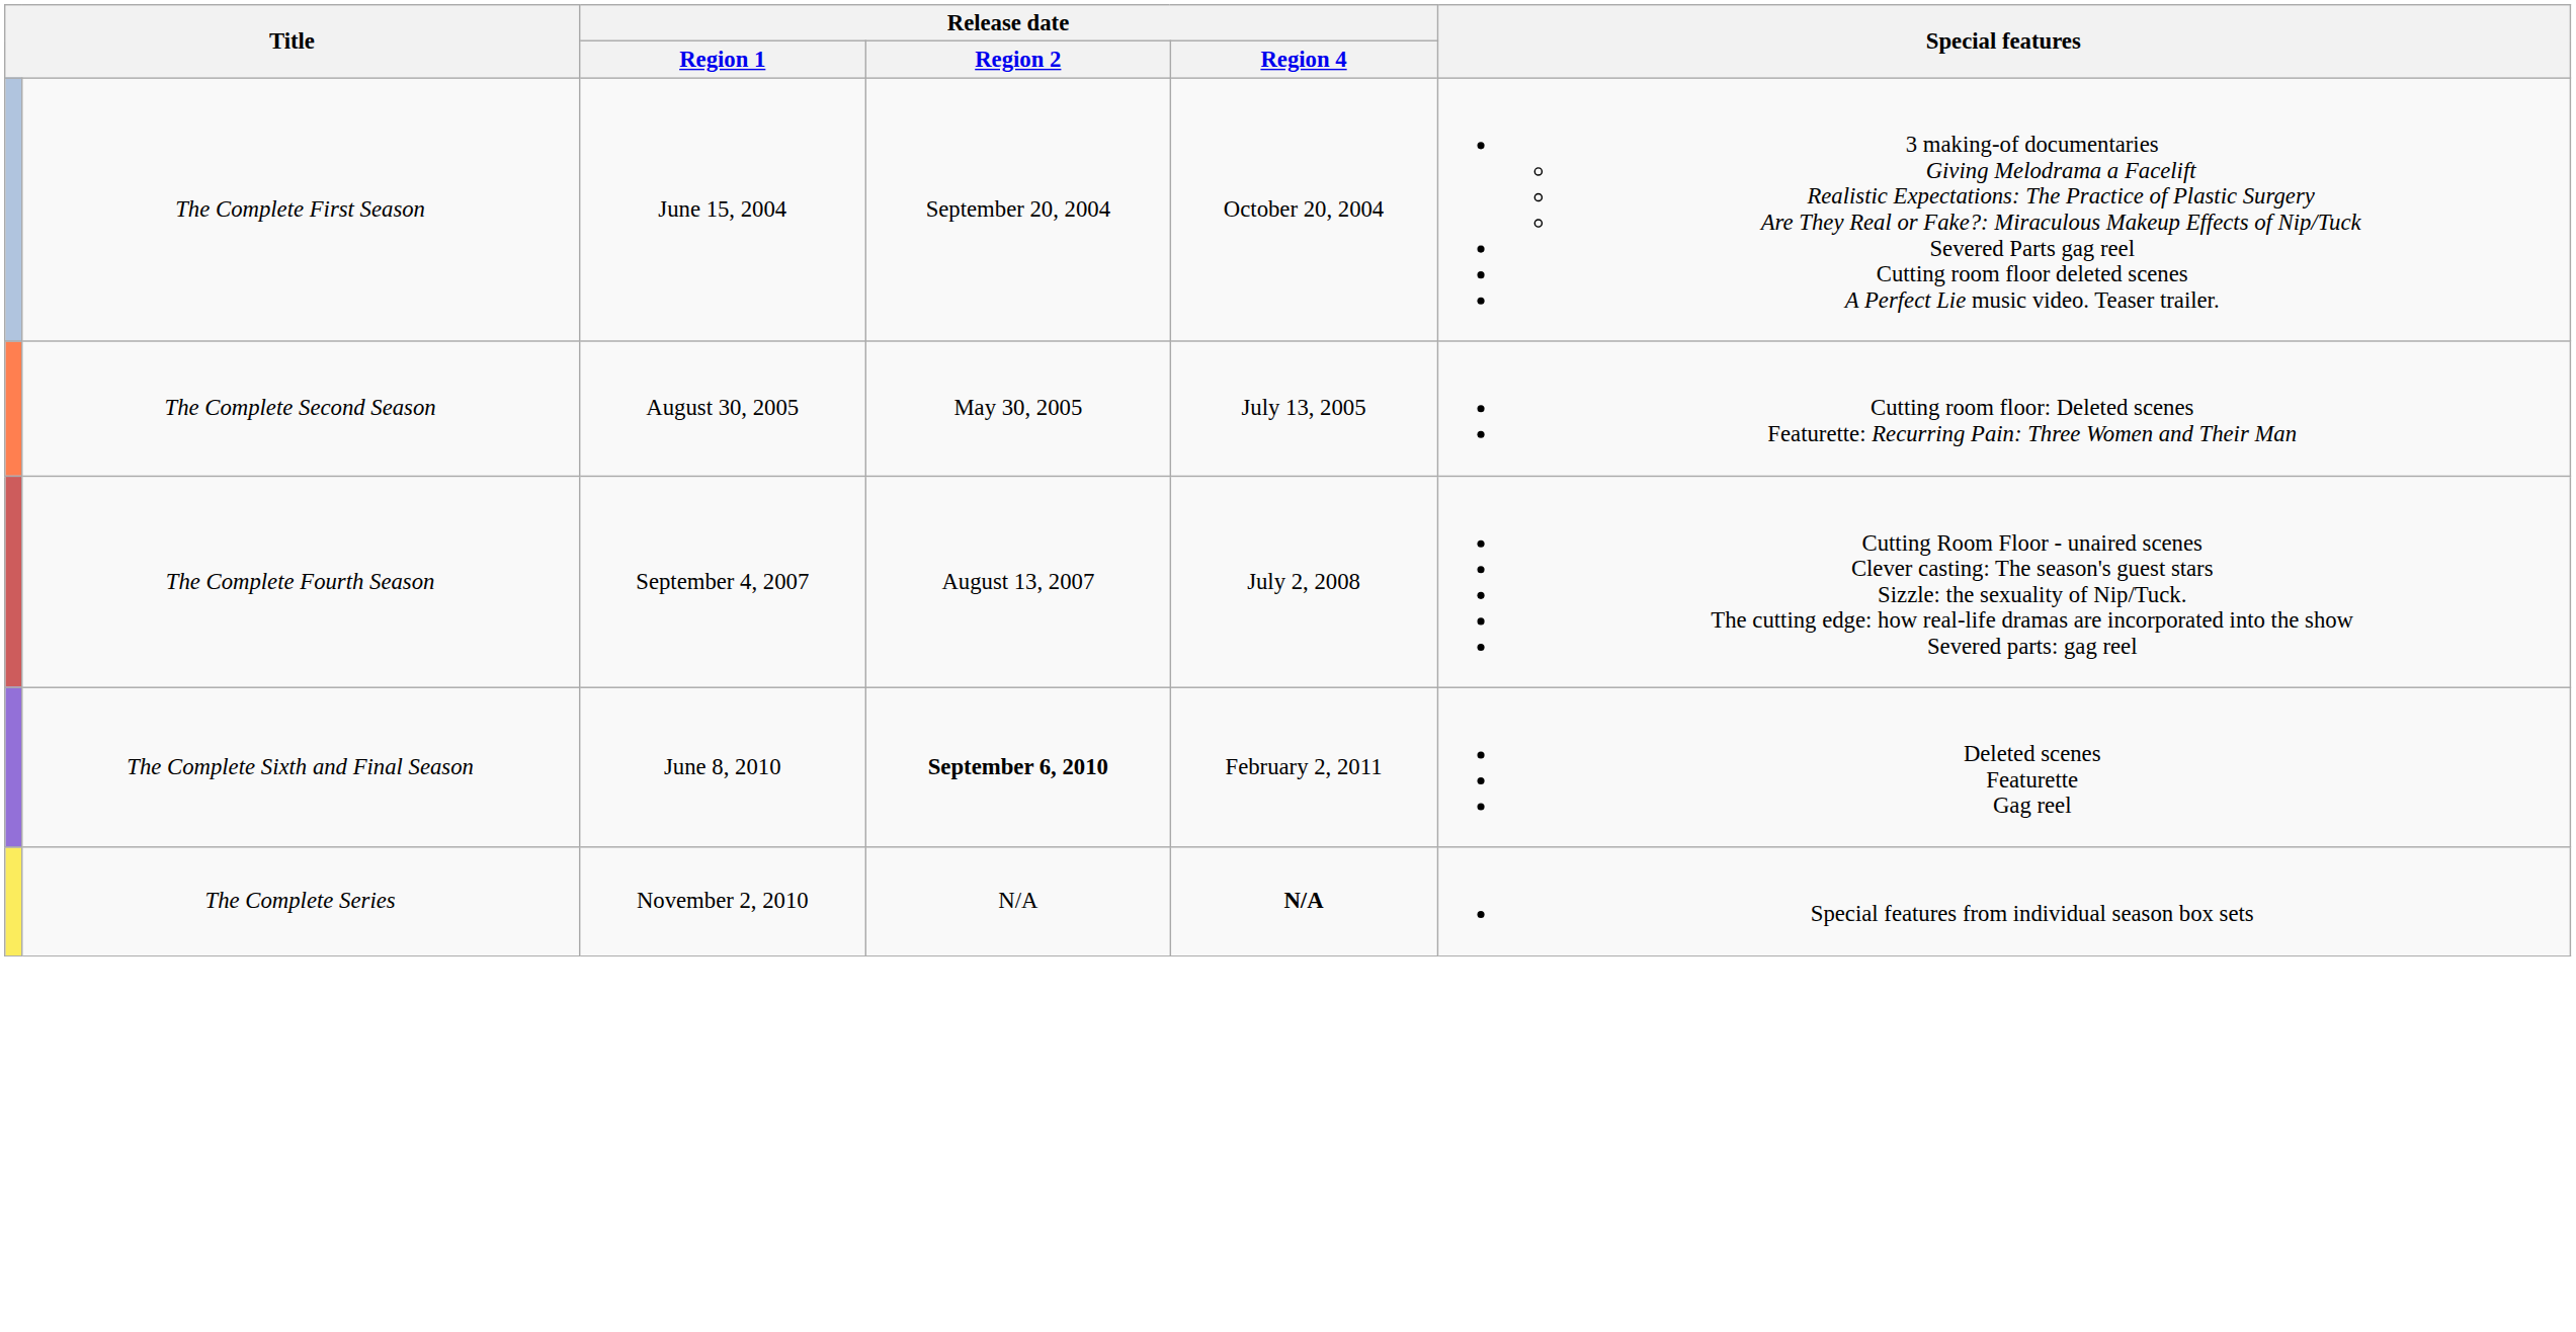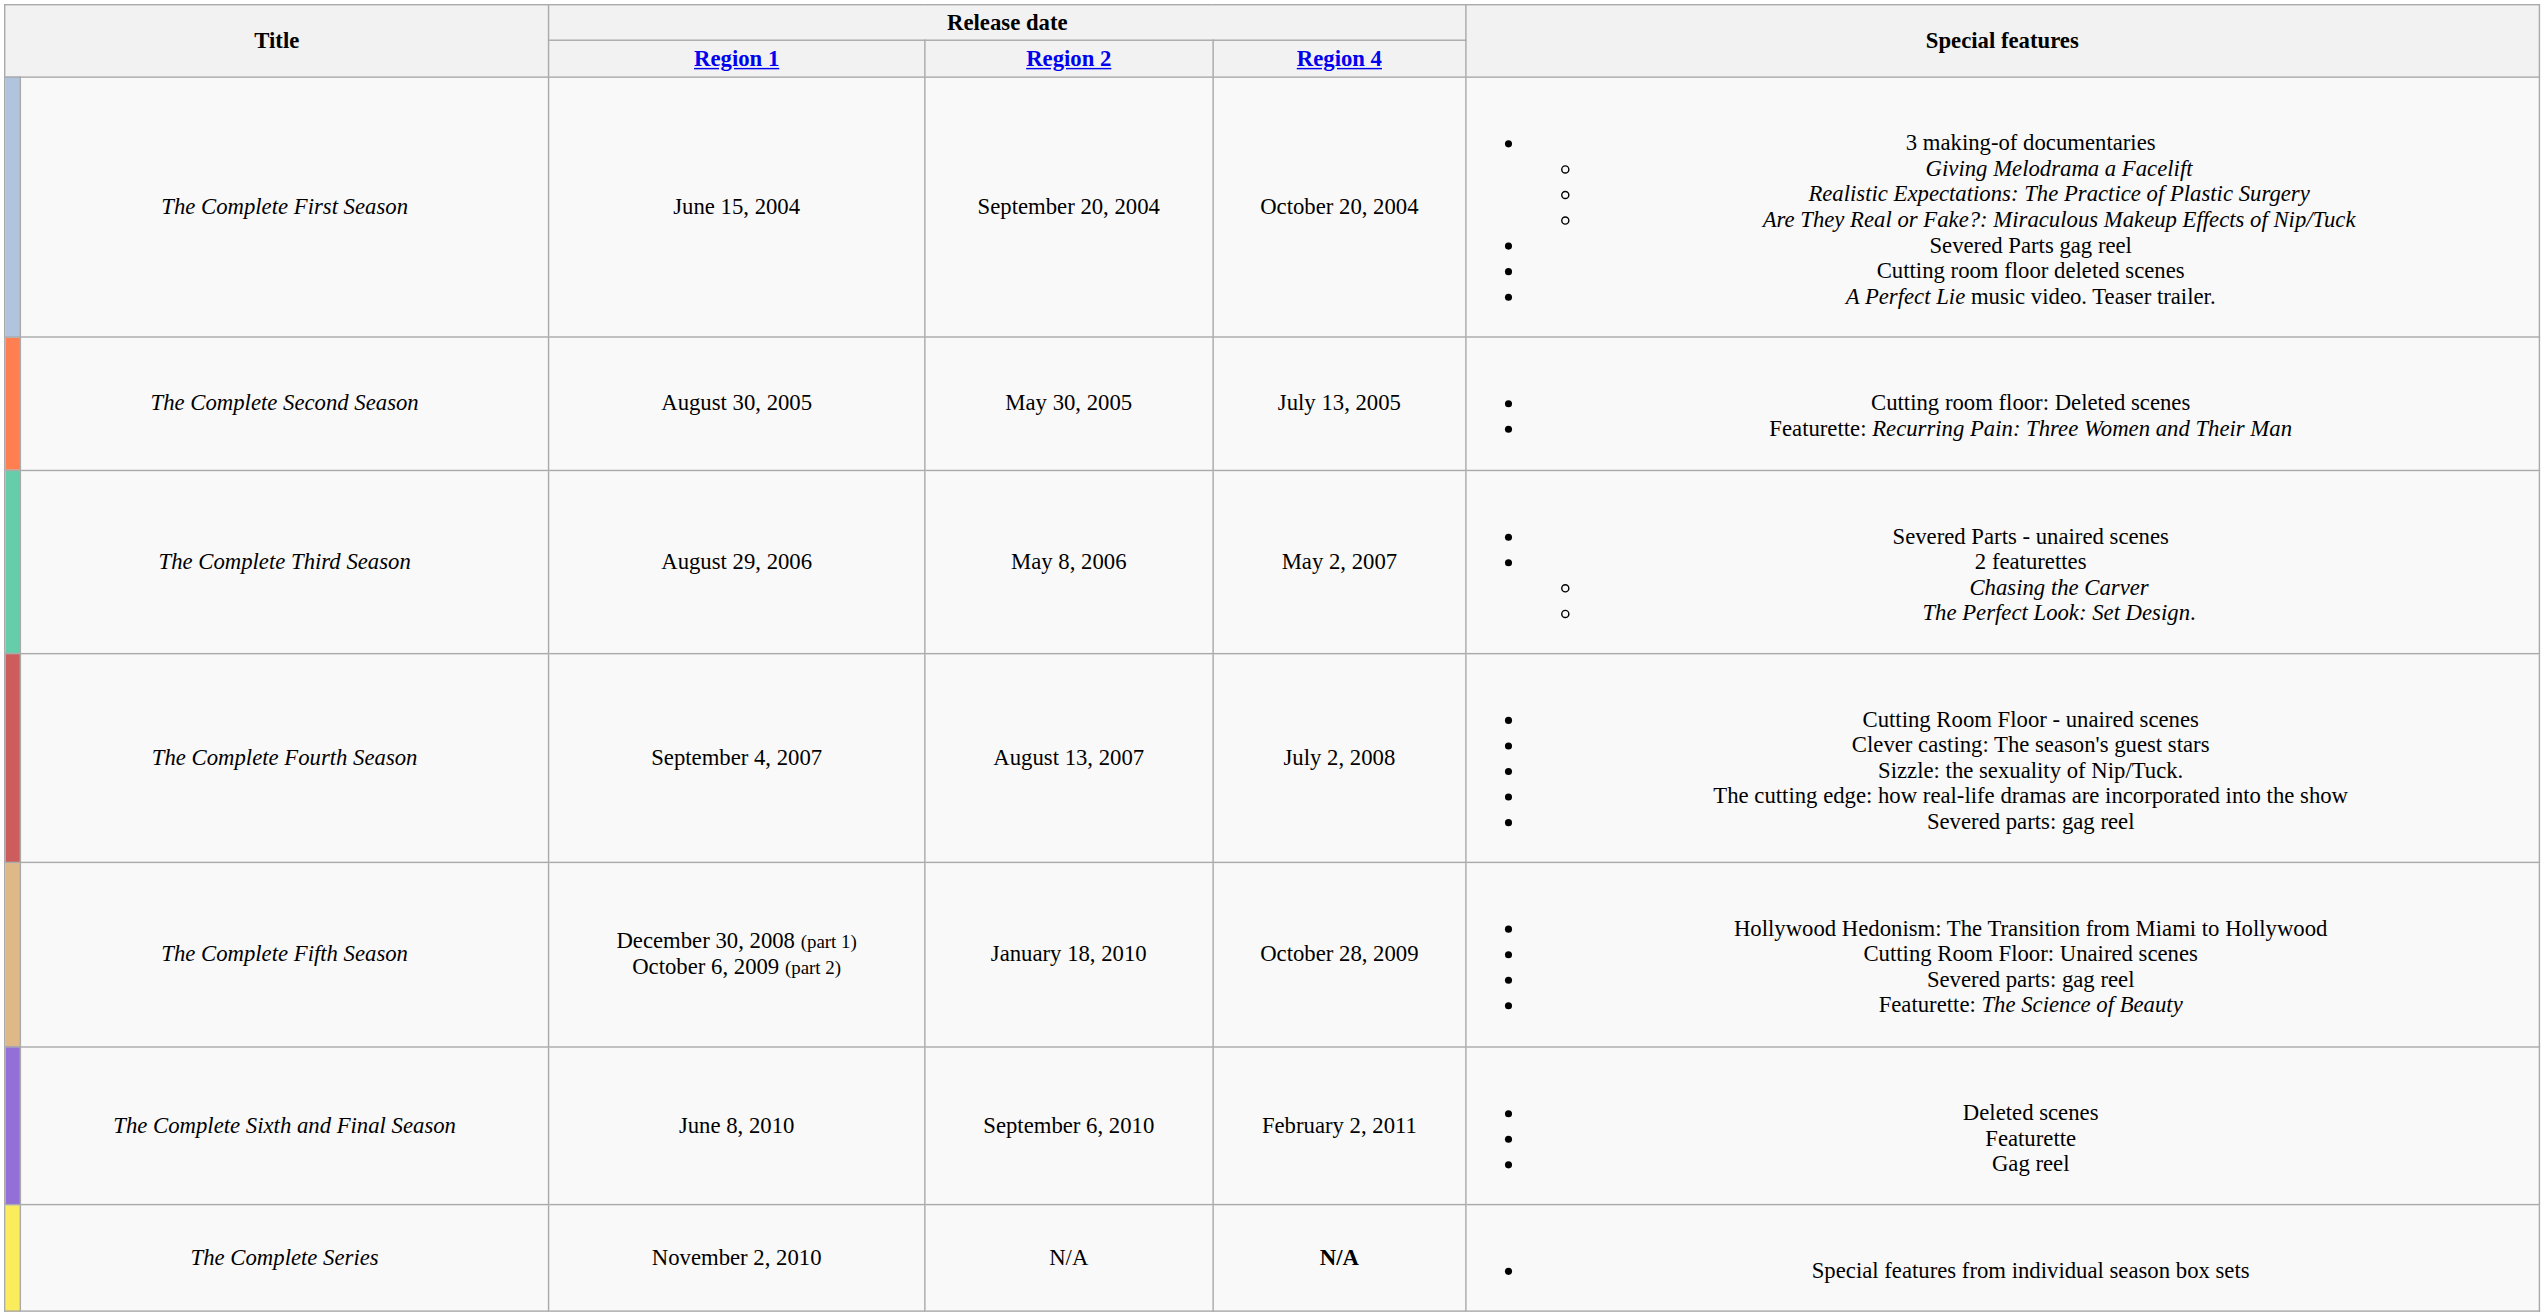+ row: The Complete Third Season | August 29, 2006 | May 8, 2006 | May 2, 2007 | Severed Parts - unaired scenes 2 featurettes Chasing the Carver The Perfect Look: Set Design.
+ row: The Complete Fifth Season | December 30, 2008 (part 1) October 6, 2009 (part 2) | January 18, 2010 | October 28, 2009 | Hollywood Hedonism: The Transition from Miami to Hollywood Cutting Room Floor: Unaired scenes Severed parts: gag reel Featurette: The Science of Beauty
The Complete Sixth and Final Season | Release date / Region 2: bold -> normal
